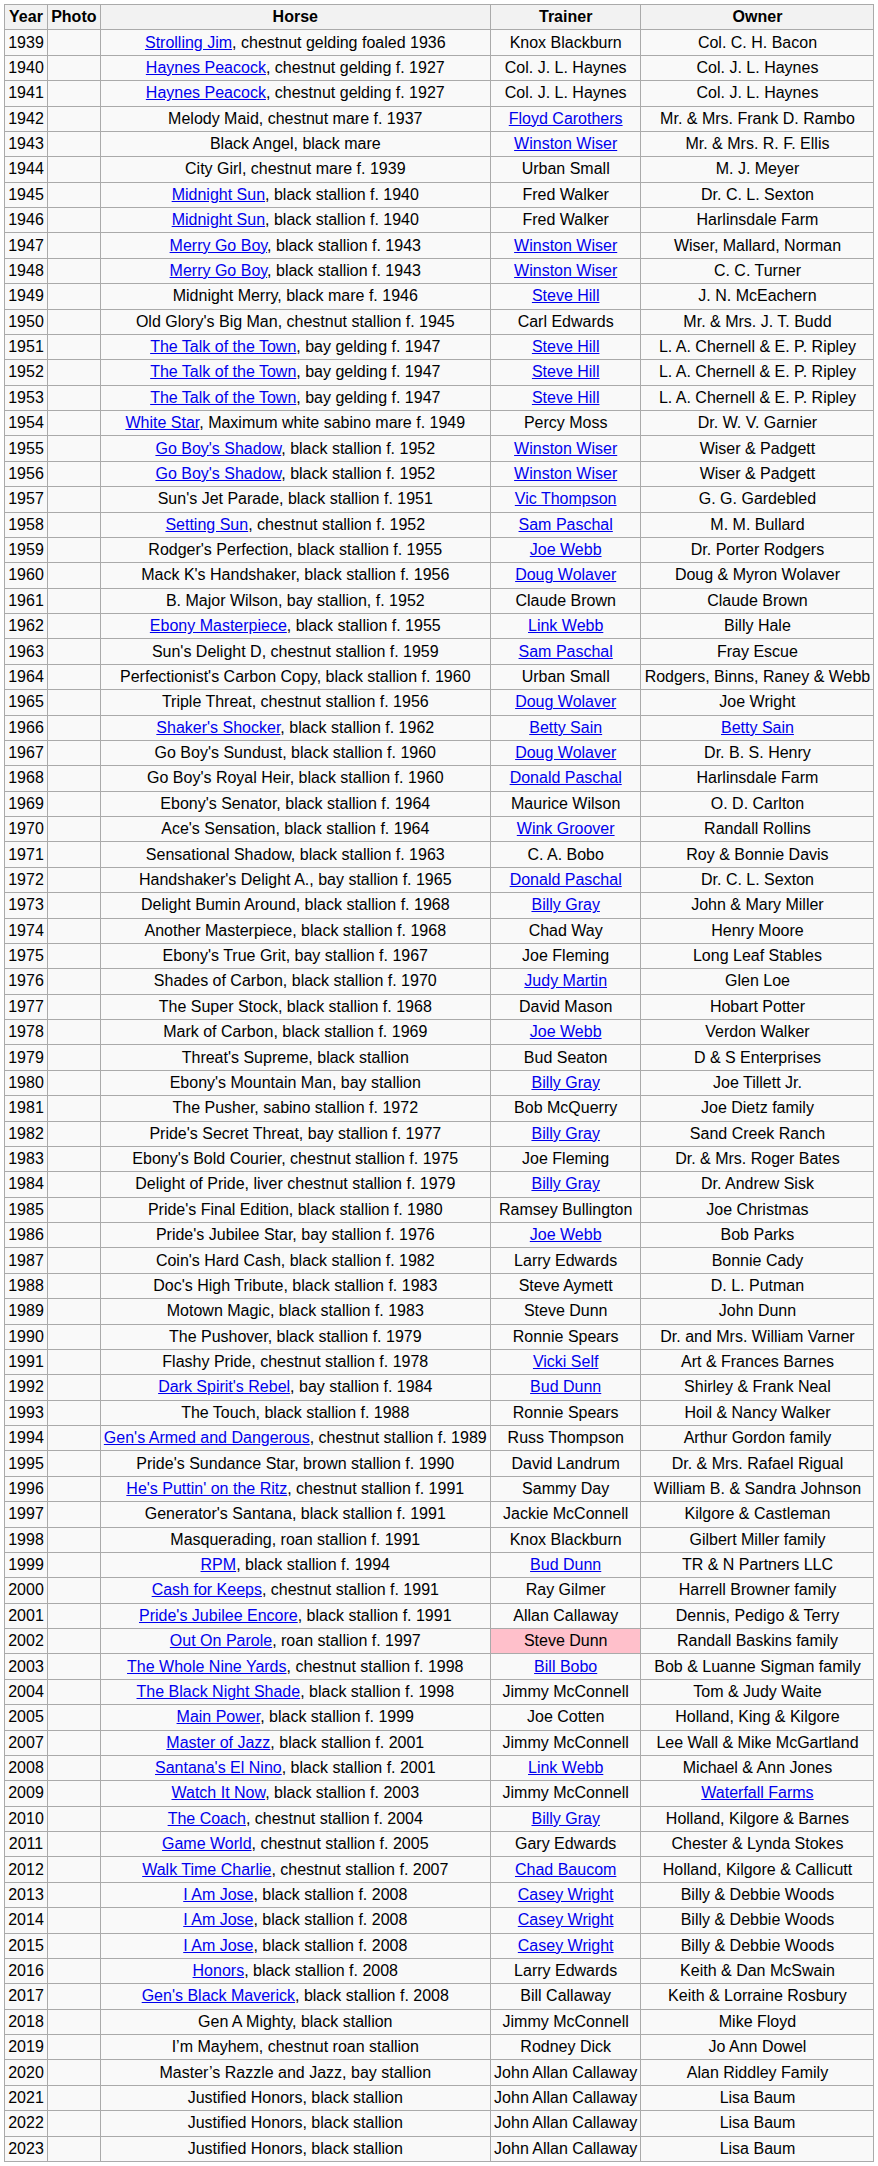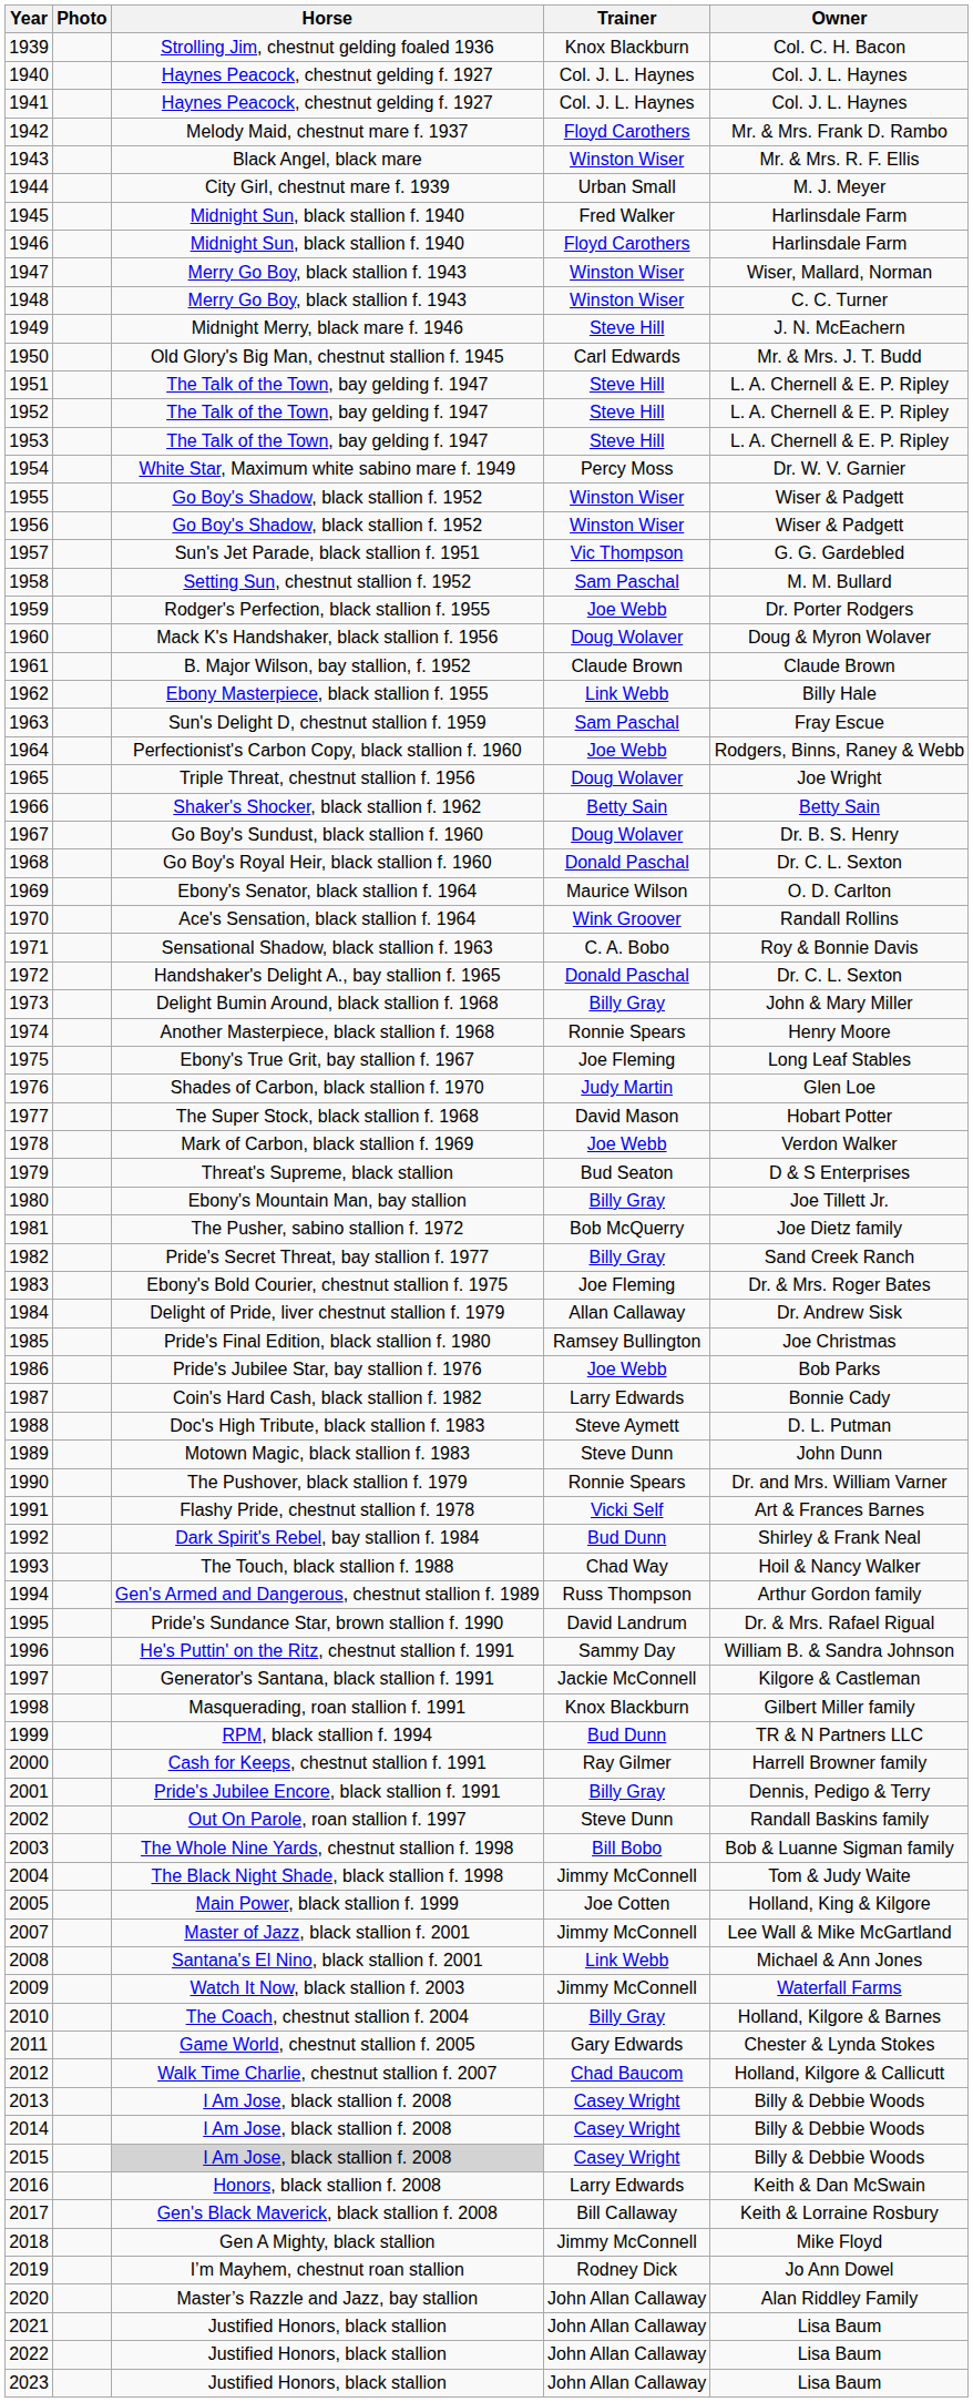1945 | Owner: Dr. C. L. Sexton -> Harlinsdale Farm
1946 | Trainer: Fred Walker -> Floyd Carothers
1964 | Trainer: Urban Small -> Joe Webb
1968 | Owner: Harlinsdale Farm -> Dr. C. L. Sexton
1974 | Trainer: Chad Way -> Ronnie Spears
1984 | Trainer: Billy Gray -> Allan Callaway
1993 | Trainer: Ronnie Spears -> Chad Way
2001 | Trainer: Allan Callaway -> Billy Gray
2002 | Trainer: pink background -> no background
2015 | Horse: no background -> lightgrey background
